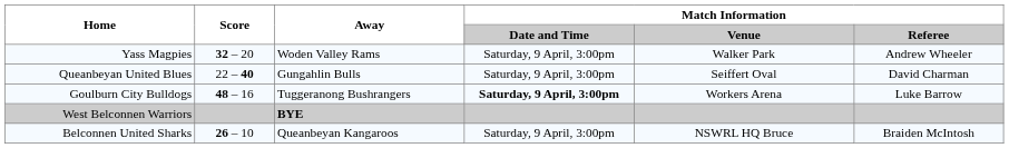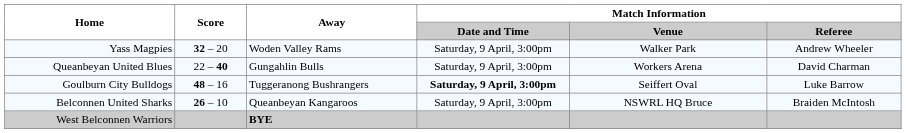Queanbeyan United Blues | Match Information / Venue: Seiffert Oval -> Workers Arena
Goulburn City Bulldogs | Match Information / Venue: Workers Arena -> Seiffert Oval
rows swapped: Belconnen United Sharks <-> West Belconnen Warriors
